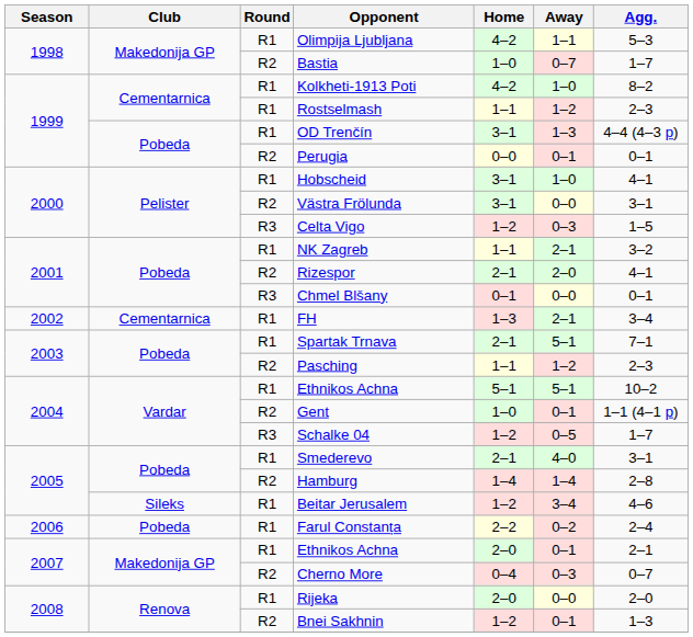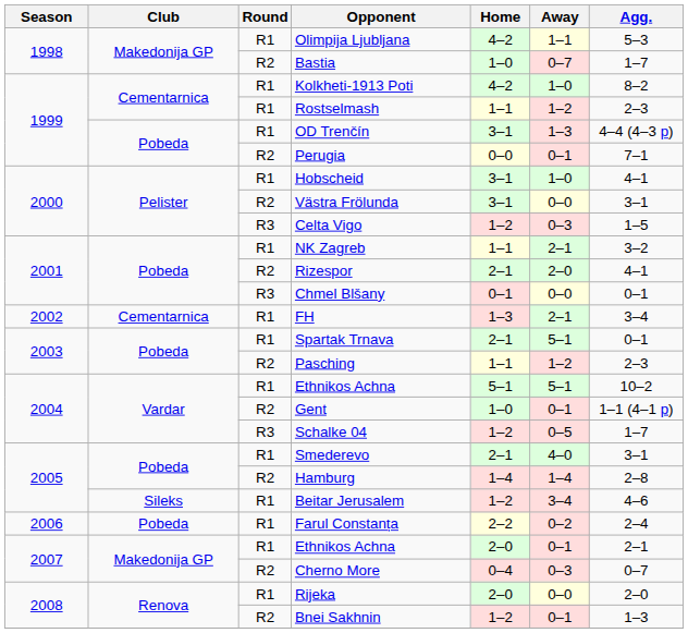Perugia | Agg.: 0–1 -> 7–1
Spartak Trnava | Agg.: 7–1 -> 0–1
